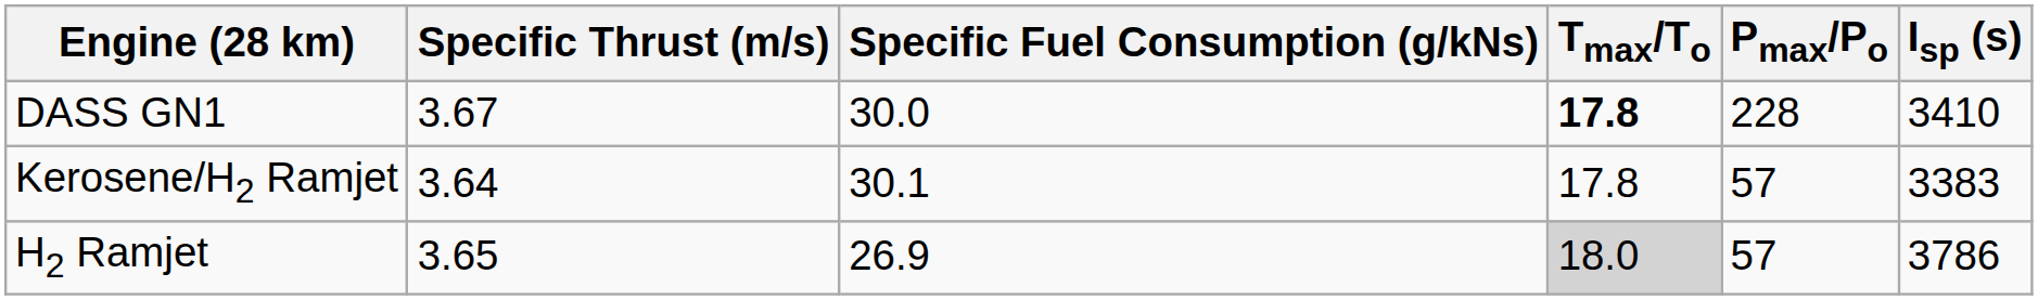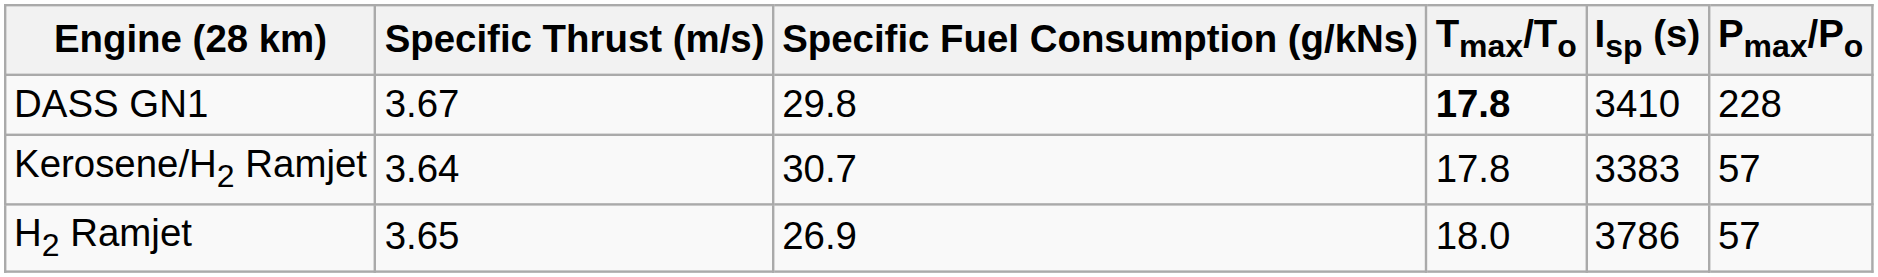columns swapped: Pmax/Po <-> Isp (s)
DASS GN1 | Specific Fuel Consumption (g/kNs): 30.0 -> 29.8
Kerosene/H2 Ramjet | Specific Fuel Consumption (g/kNs): 30.1 -> 30.7
H2 Ramjet | Tmax/To: lightgrey background -> no background
